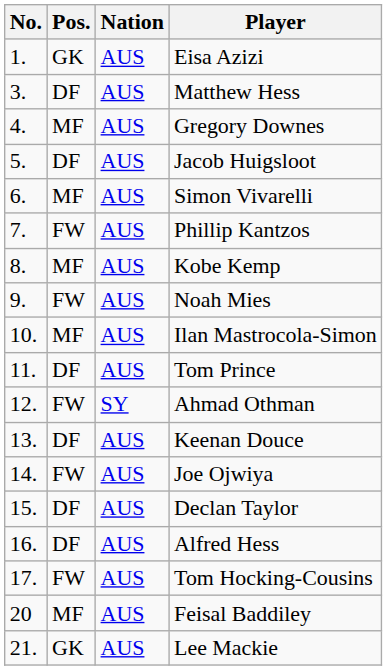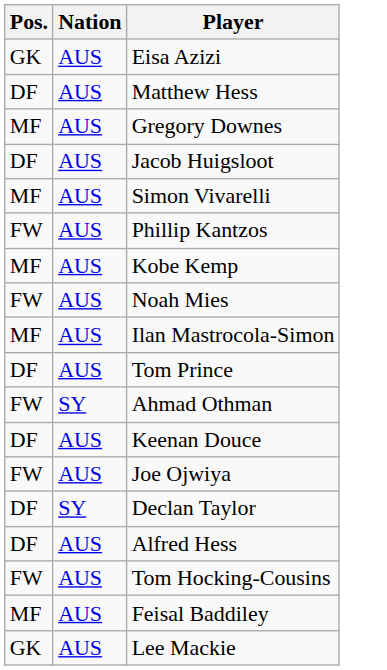- column: No. | 1. | 3. | 4. | 5. | 6. | 7. | 8. | 9. | 10. | 11. | 12. | 13. | 14. | 15. | 16. | 17. | 20 | 21.
Declan Taylor | Nation: AUS -> SY
